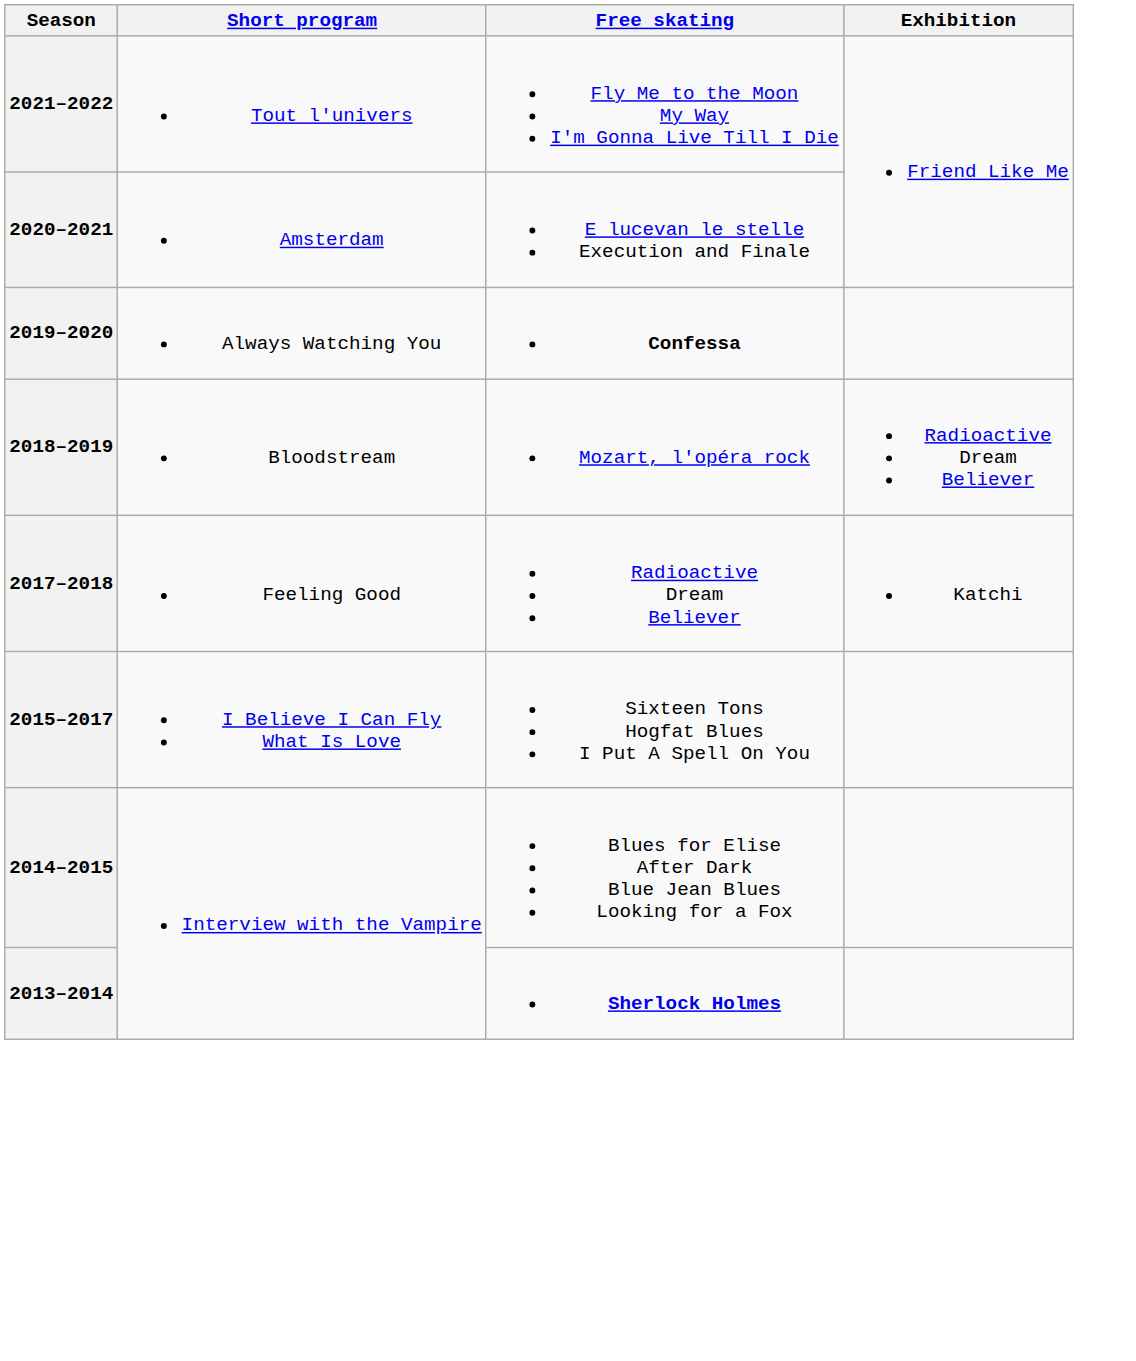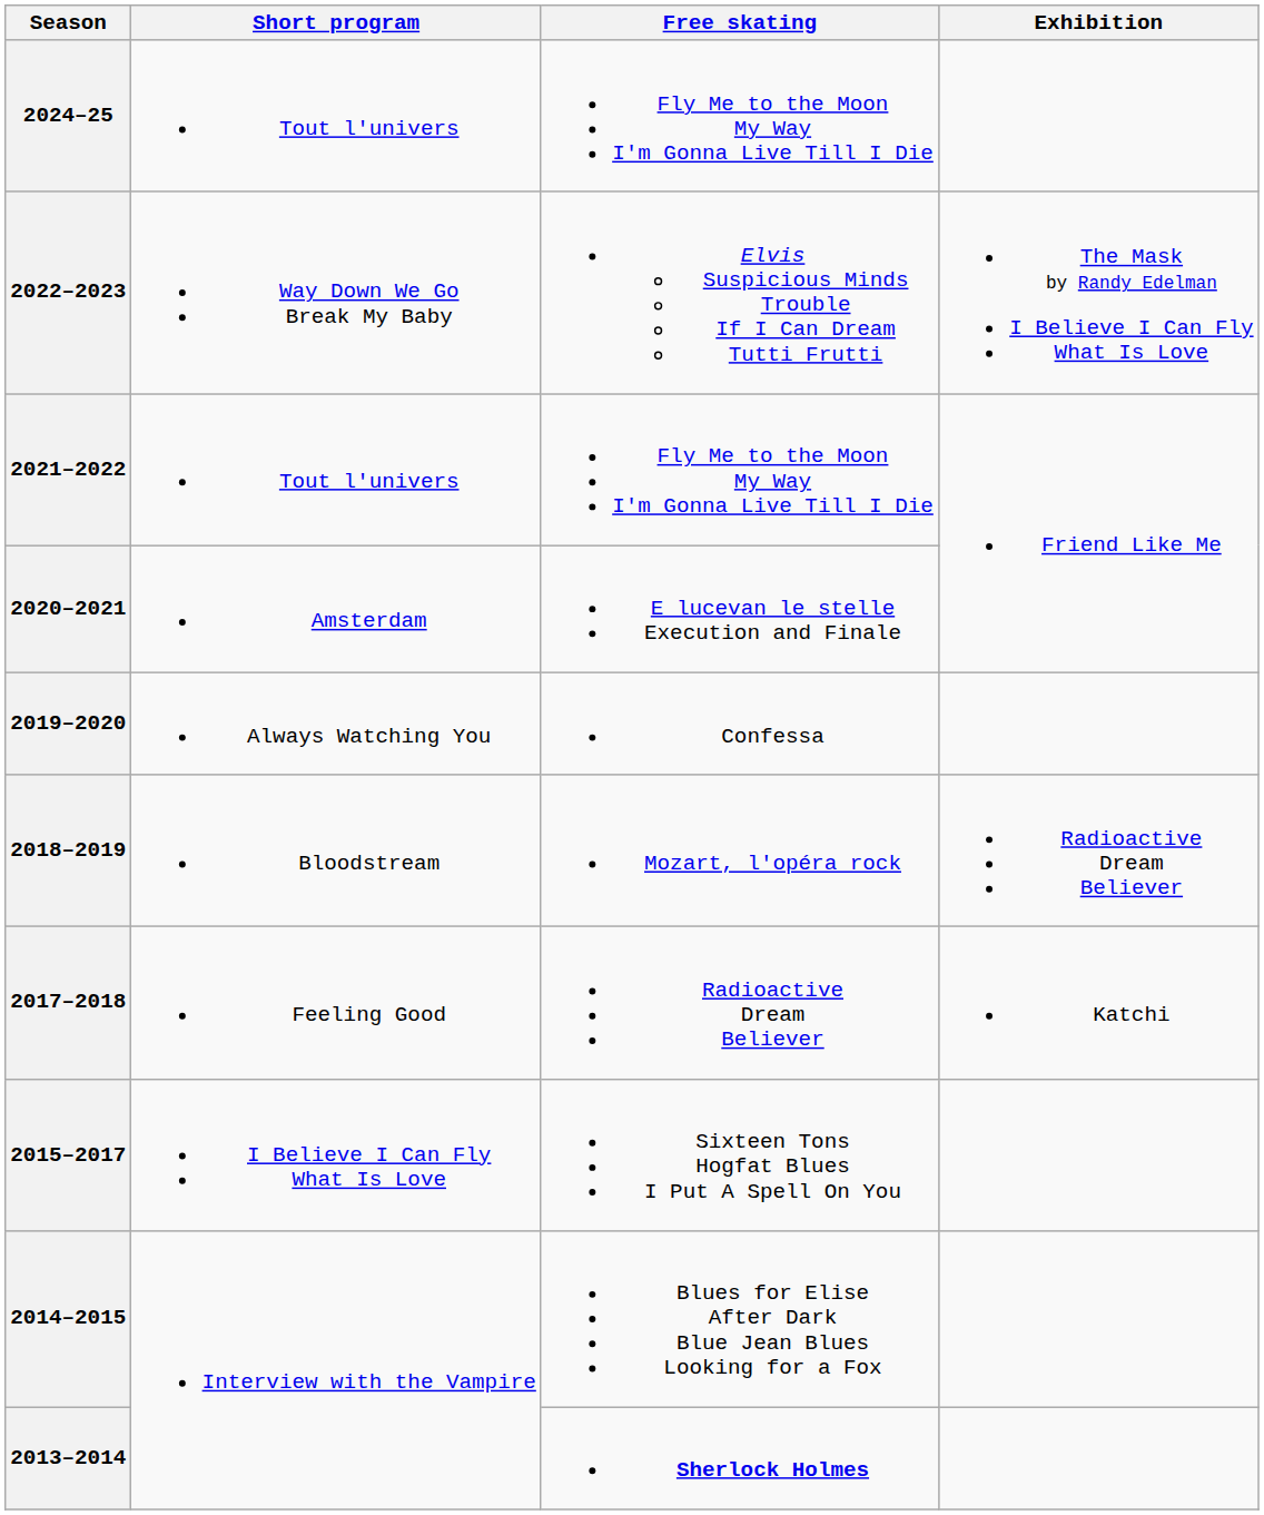+ row: 2024–25 | Tout l'univers | Fly Me to the Moon My Way I'm Gonna Live Till I Die
+ row: 2022–2023 | Way Down We Go Break My Baby | Elvis Suspicious Minds Trouble If I Can Dream Tutti Frutti | The Mask by Randy Edelman I Believe I Can Fly What Is Love
2019–2020 | Free skating: bold -> normal
